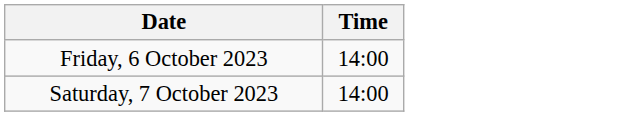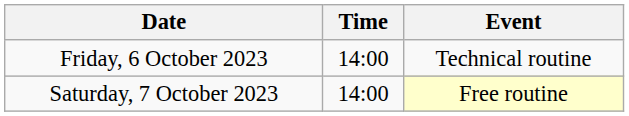+ column: Event | Technical routine | Free routine
